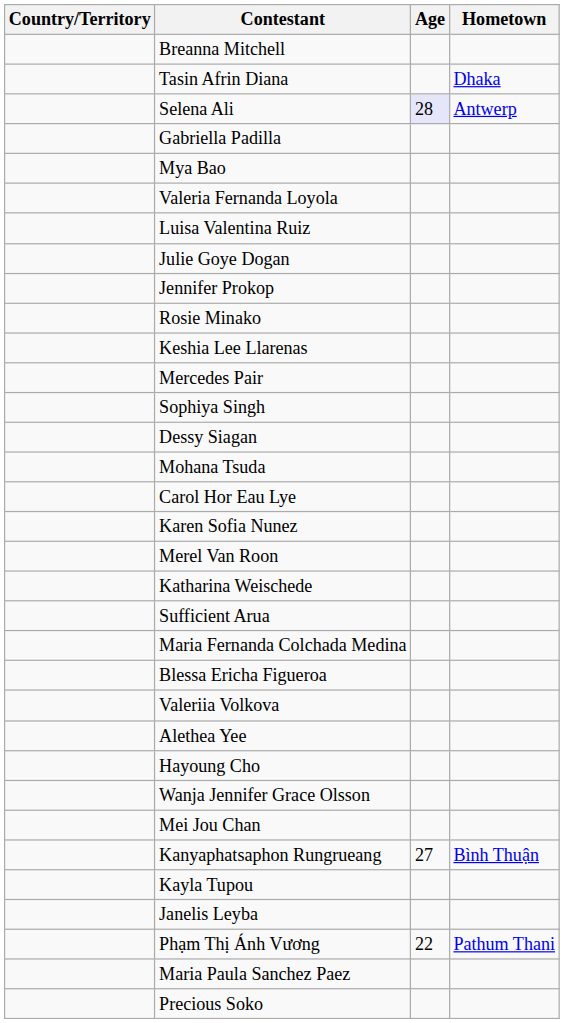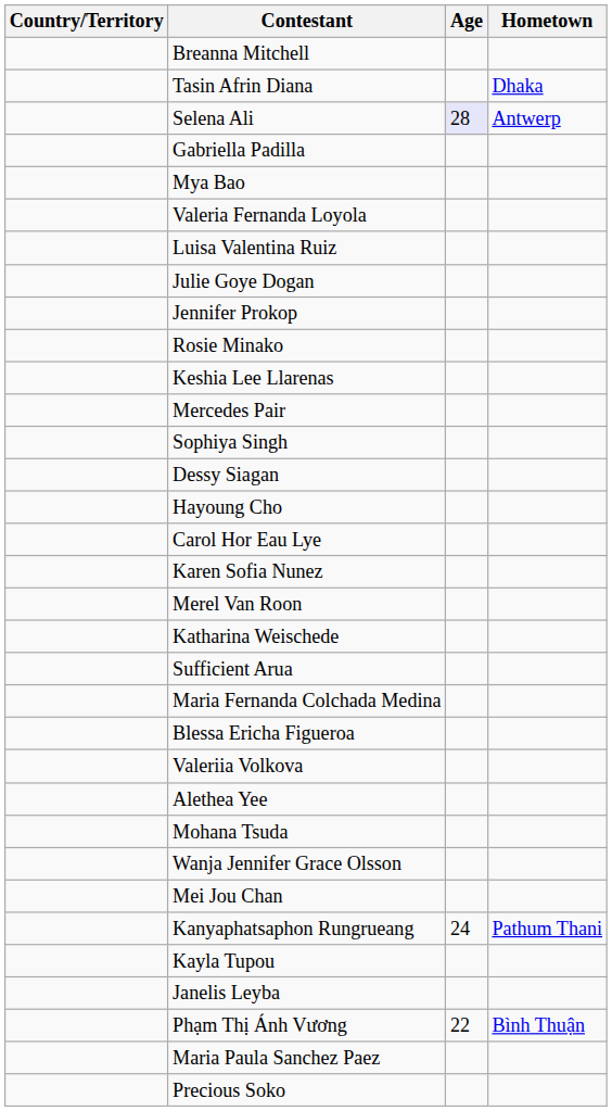rows swapped: Mohana Tsuda <-> Hayoung Cho
Kanyaphatsaphon Rungrueang | Age: 27 -> 24
Kanyaphatsaphon Rungrueang | Hometown: Bình Thuận -> Pathum Thani
Phạm Thị Ánh Vương | Hometown: Pathum Thani -> Bình Thuận
